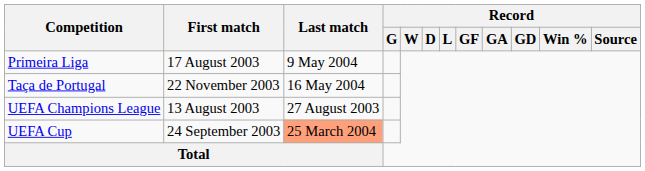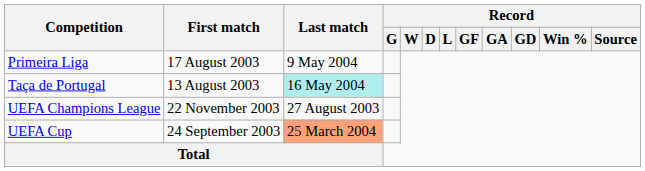Taça de Portugal | First match: 22 November 2003 -> 13 August 2003
Taça de Portugal | Last match: no background -> paleturquoise background
UEFA Champions League | First match: 13 August 2003 -> 22 November 2003
